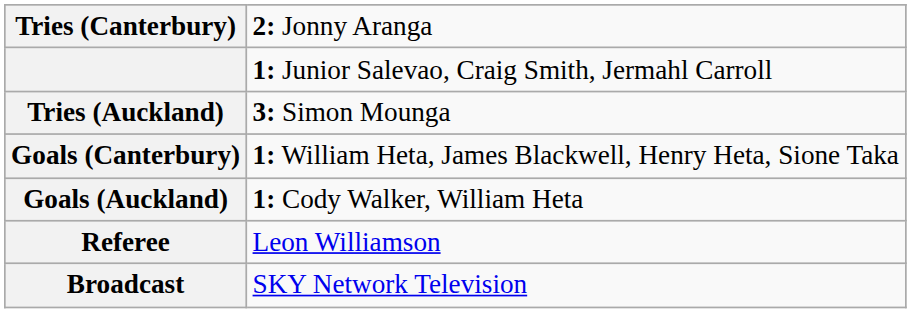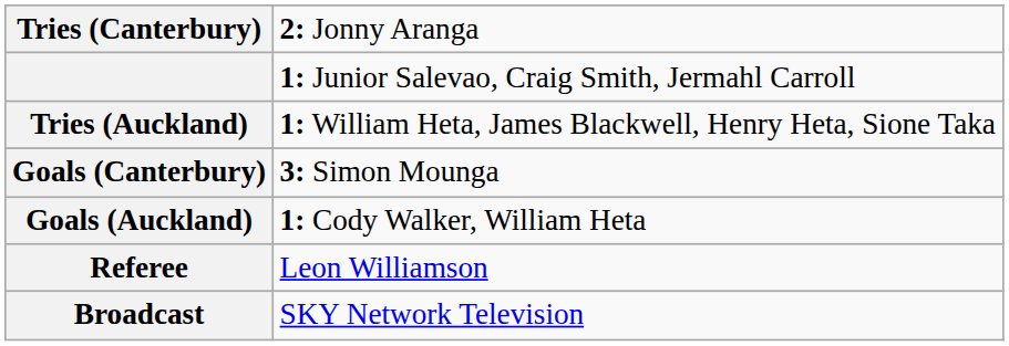Tries (Auckland) | column 2: 3: Simon Mounga -> 1: William Heta, James Blackwell, Henry Heta, Sione Taka
Goals (Canterbury) | column 2: 1: William Heta, James Blackwell, Henry Heta, Sione Taka -> 3: Simon Mounga
